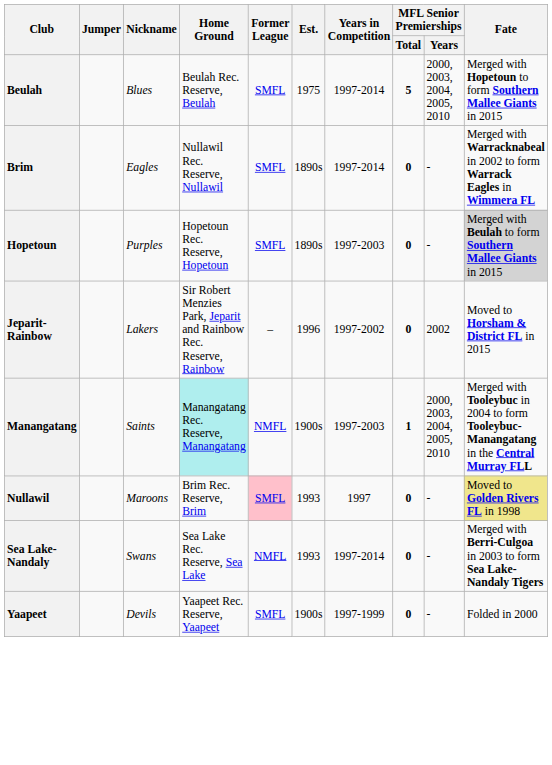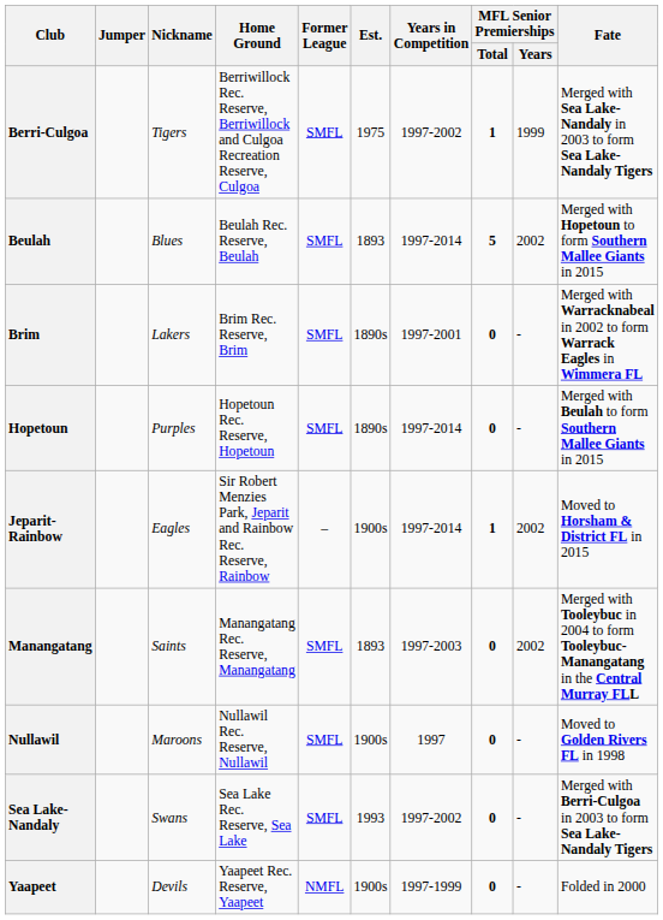+ row: Berri-Culgoa | Tigers | Berriwillock Rec. Reserve, Berriwillock and Culgoa Recreation Reserve, Culgoa | SMFL | 1975 | 1997-2002 | 1 | 1999 | Merged with Sea Lake-Nandaly in 2003 to form Sea Lake-Nandaly Tigers
Beulah | Est.: 1975 -> 1893
Beulah | MFL Senior Premierships / Years: 2000, 2003, 2004, 2005, 2010 -> 2002
Brim | Nickname: Eagles -> Lakers
Brim | Home Ground: Nullawil Rec. Reserve, Nullawil -> Brim Rec. Reserve, Brim
Brim | Years in Competition: 1997-2014 -> 1997-2001
Hopetoun | Years in Competition: 1997-2003 -> 1997-2014
Hopetoun | Fate: lightgrey background -> no background
Jeparit-Rainbow | Nickname: Lakers -> Eagles
Jeparit-Rainbow | Est.: 1996 -> 1900s
Jeparit-Rainbow | Years in Competition: 1997-2002 -> 1997-2014
Jeparit-Rainbow | MFL Senior Premierships / Total: 0 -> 1
Manangatang | Home Ground: paleturquoise background -> no background
Manangatang | Former League: NMFL -> SMFL
Manangatang | Est.: 1900s -> 1893
Manangatang | MFL Senior Premierships / Total: 1 -> 0
Manangatang | MFL Senior Premierships / Years: 2000, 2003, 2004, 2005, 2010 -> 2002
Nullawil | Home Ground: Brim Rec. Reserve, Brim -> Nullawil Rec. Reserve, Nullawil
Nullawil | Former League: pink background -> no background
Nullawil | Est.: 1993 -> 1900s
Nullawil | Fate: khaki background -> no background
Sea Lake-Nandaly | Former League: NMFL -> SMFL
Sea Lake-Nandaly | Years in Competition: 1997-2014 -> 1997-2002
Yaapeet | Former League: SMFL -> NMFL
